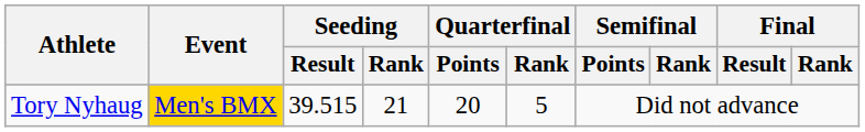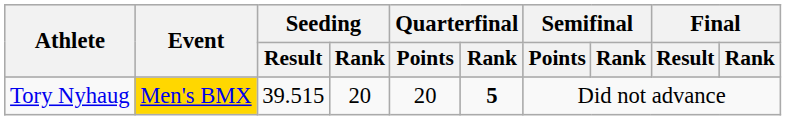Tory Nyhaug | Seeding / Rank: 21 -> 20
Tory Nyhaug | Quarterfinal / Rank: normal -> bold
